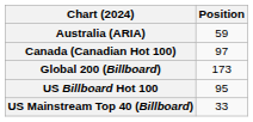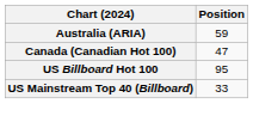Canada (Canadian Hot 100) | Position: 97 -> 47
- row: Global 200 (Billboard) | 173
